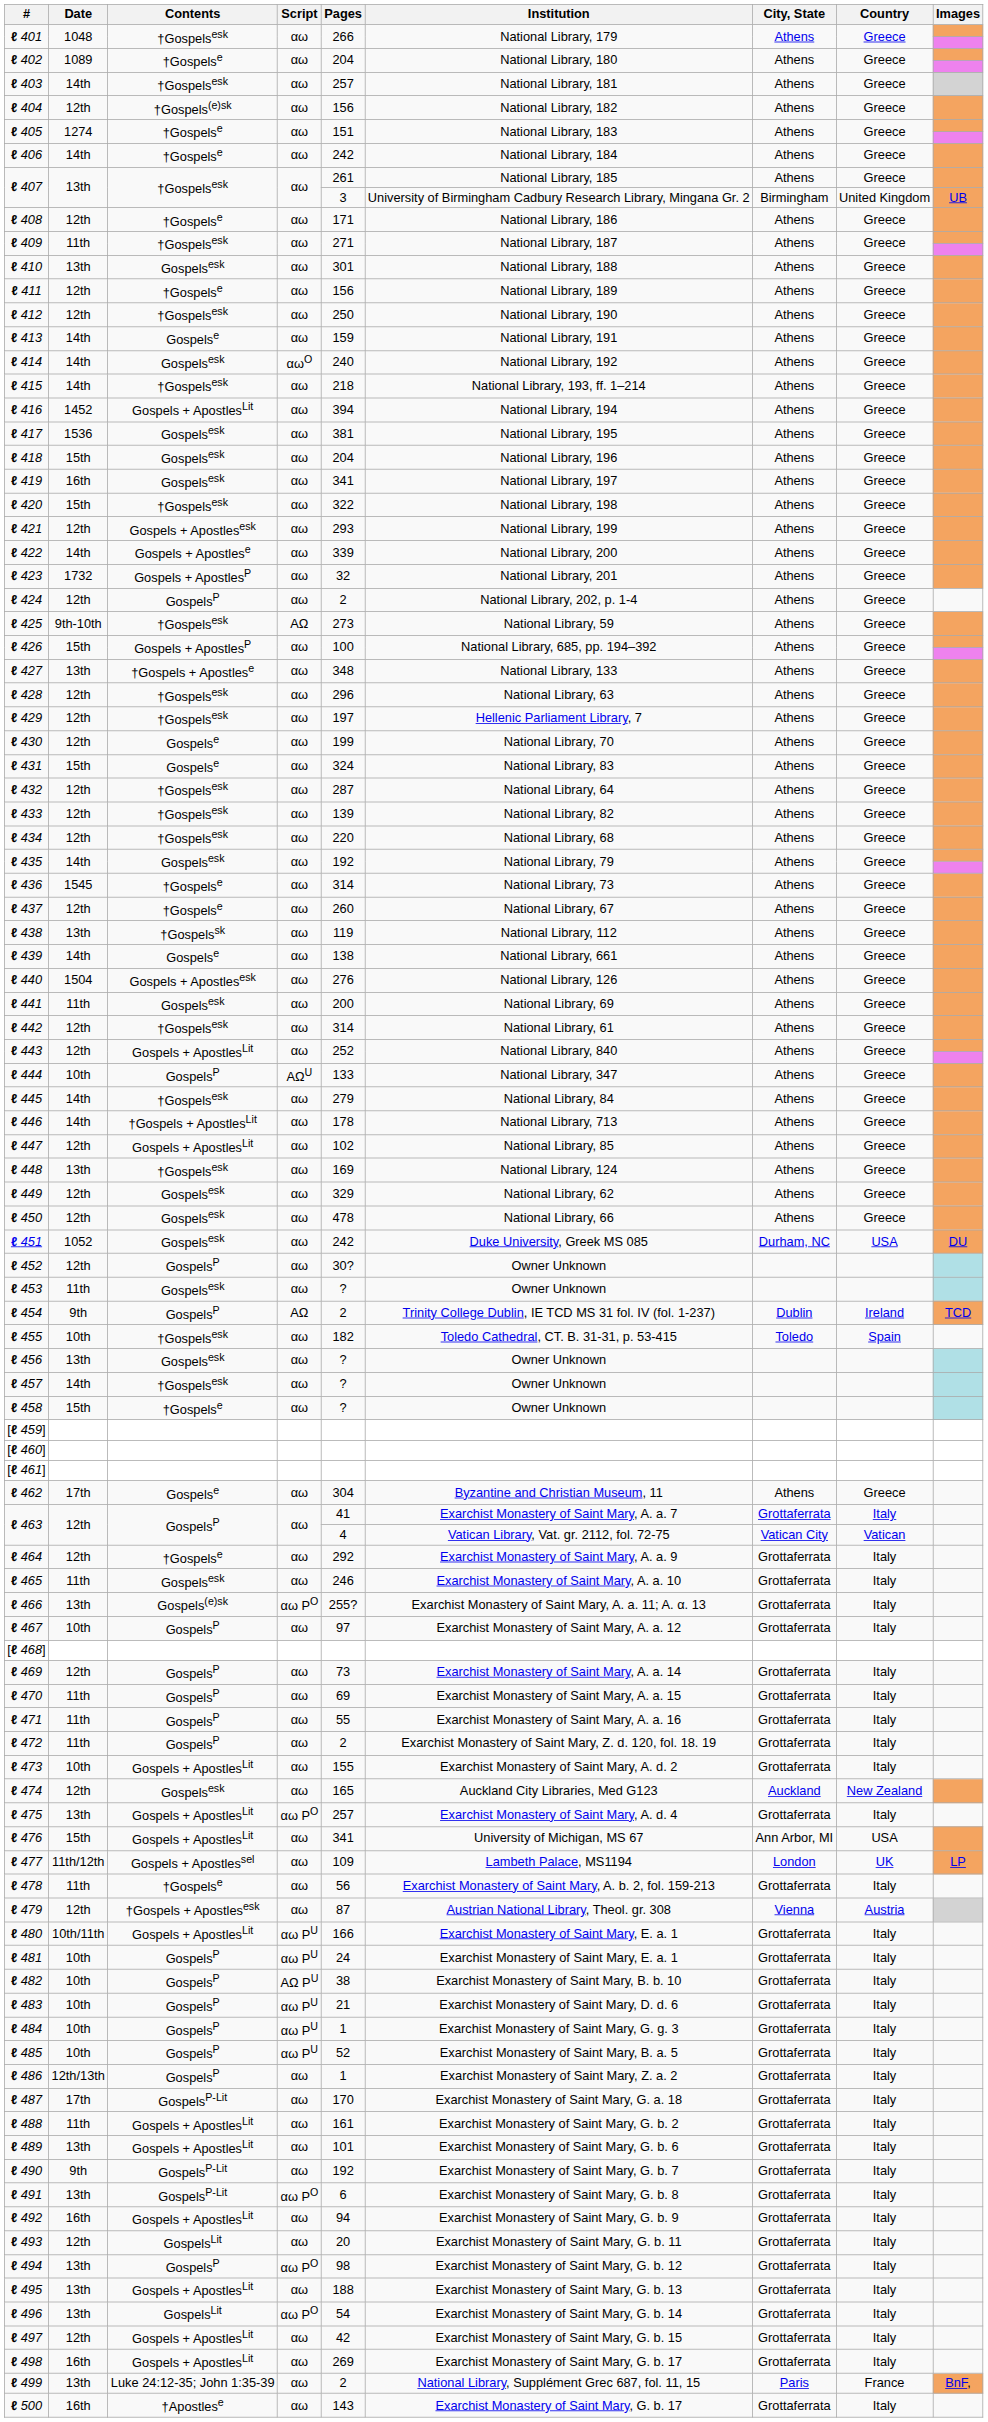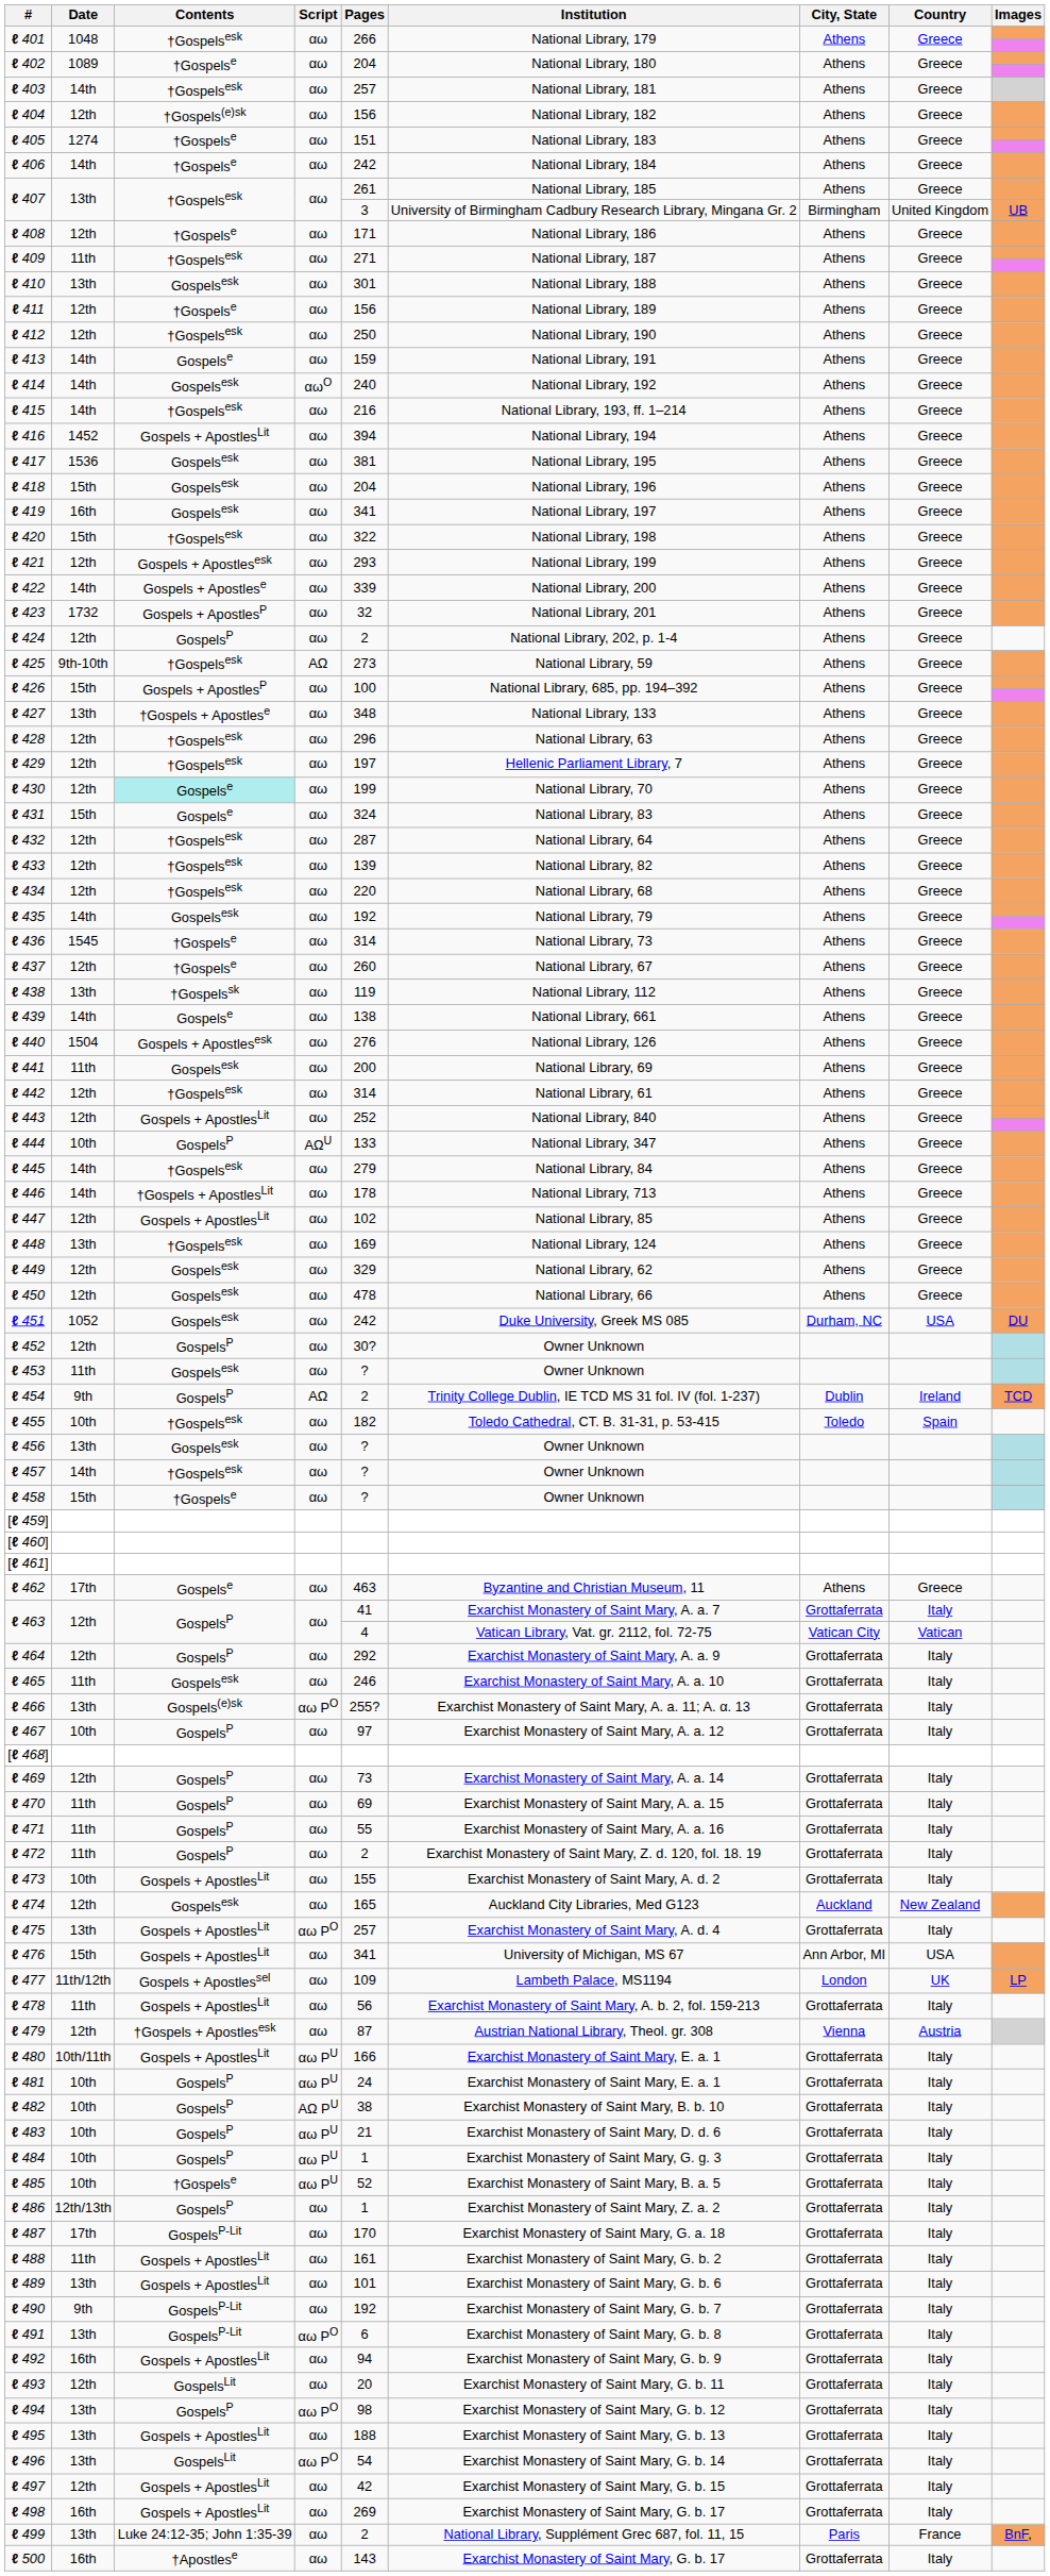ℓ 415 | Pages: 218 -> 216
ℓ 430 | Contents: no background -> paleturquoise background
ℓ 462 | Pages: 304 -> 463
ℓ 464 | Contents: †Gospelse -> GospelsP
ℓ 478 | Contents: †Gospelse -> Gospels + ApostlesLit
ℓ 485 | Contents: GospelsP -> †Gospelse
